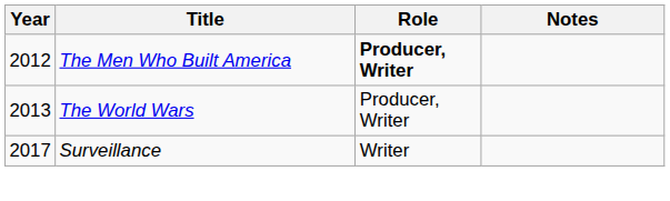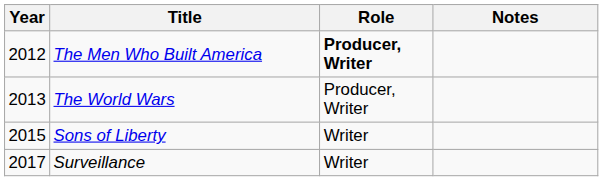+ row: 2015 | Sons of Liberty | Writer
